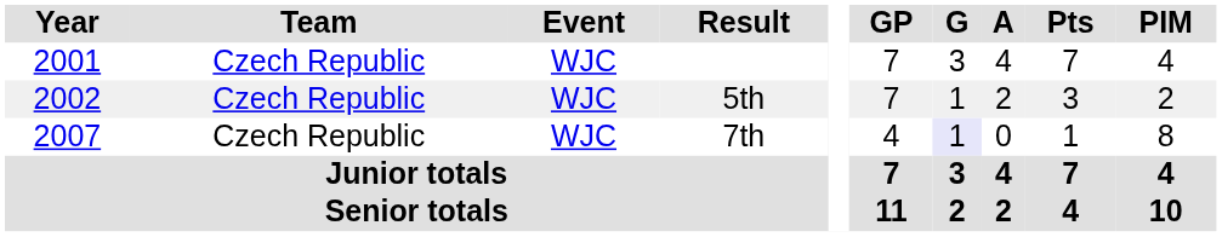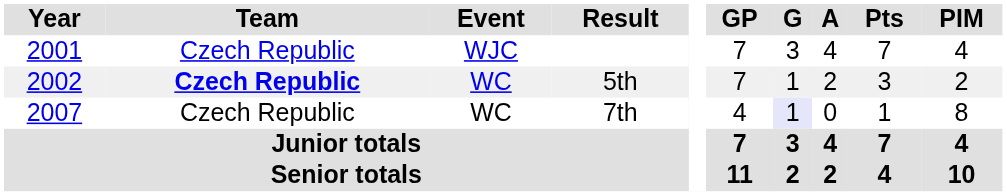5th | Team: normal -> bold
5th | Event: WJC -> WC
7th | Event: WJC -> WC
